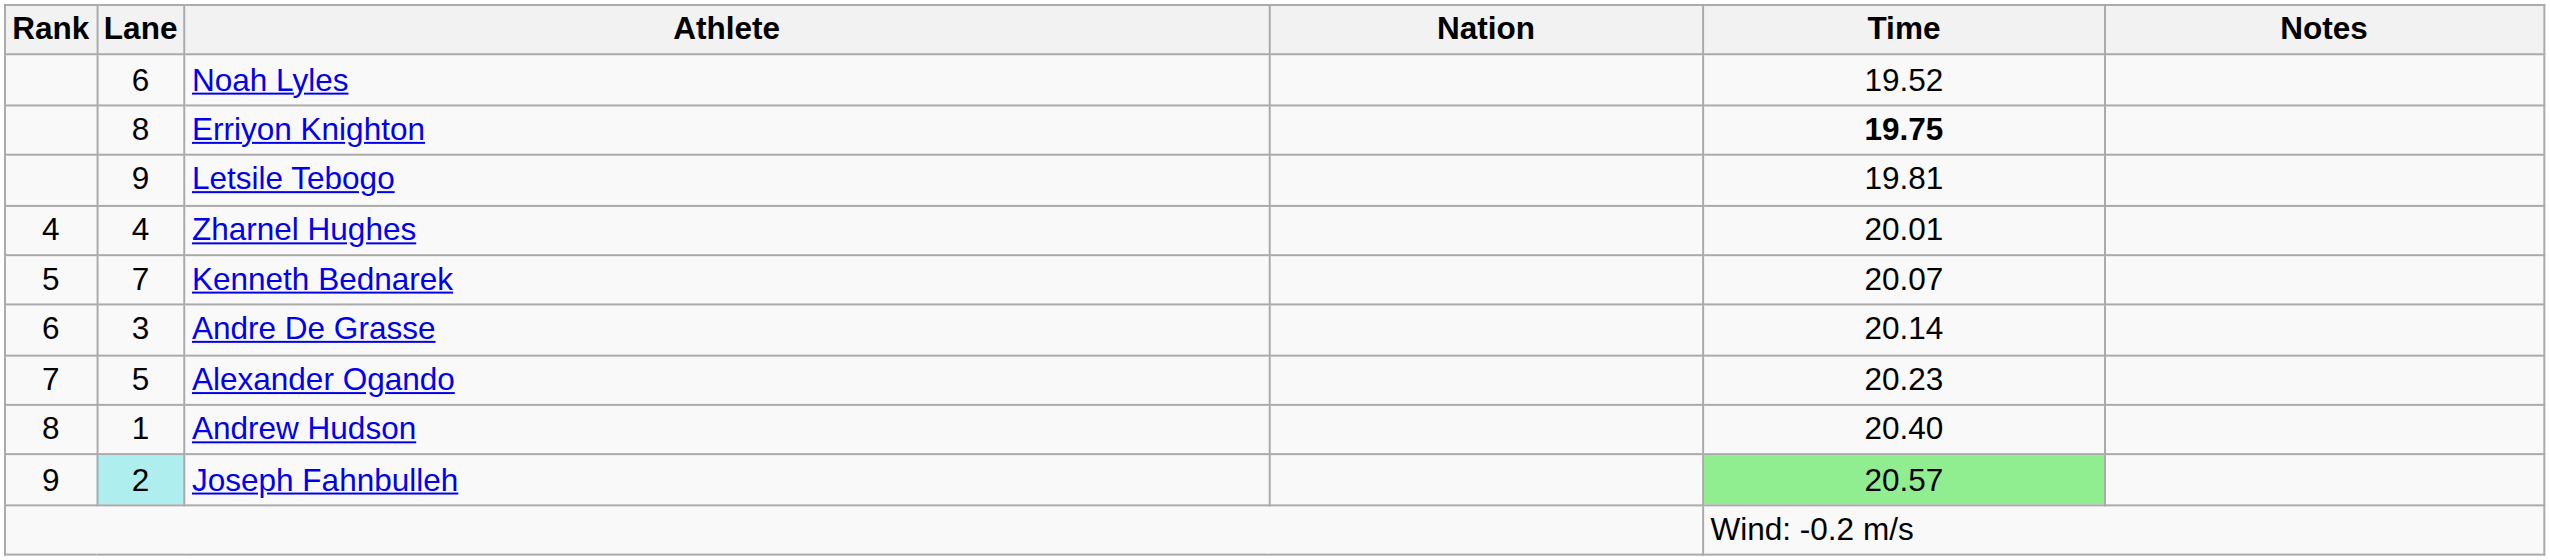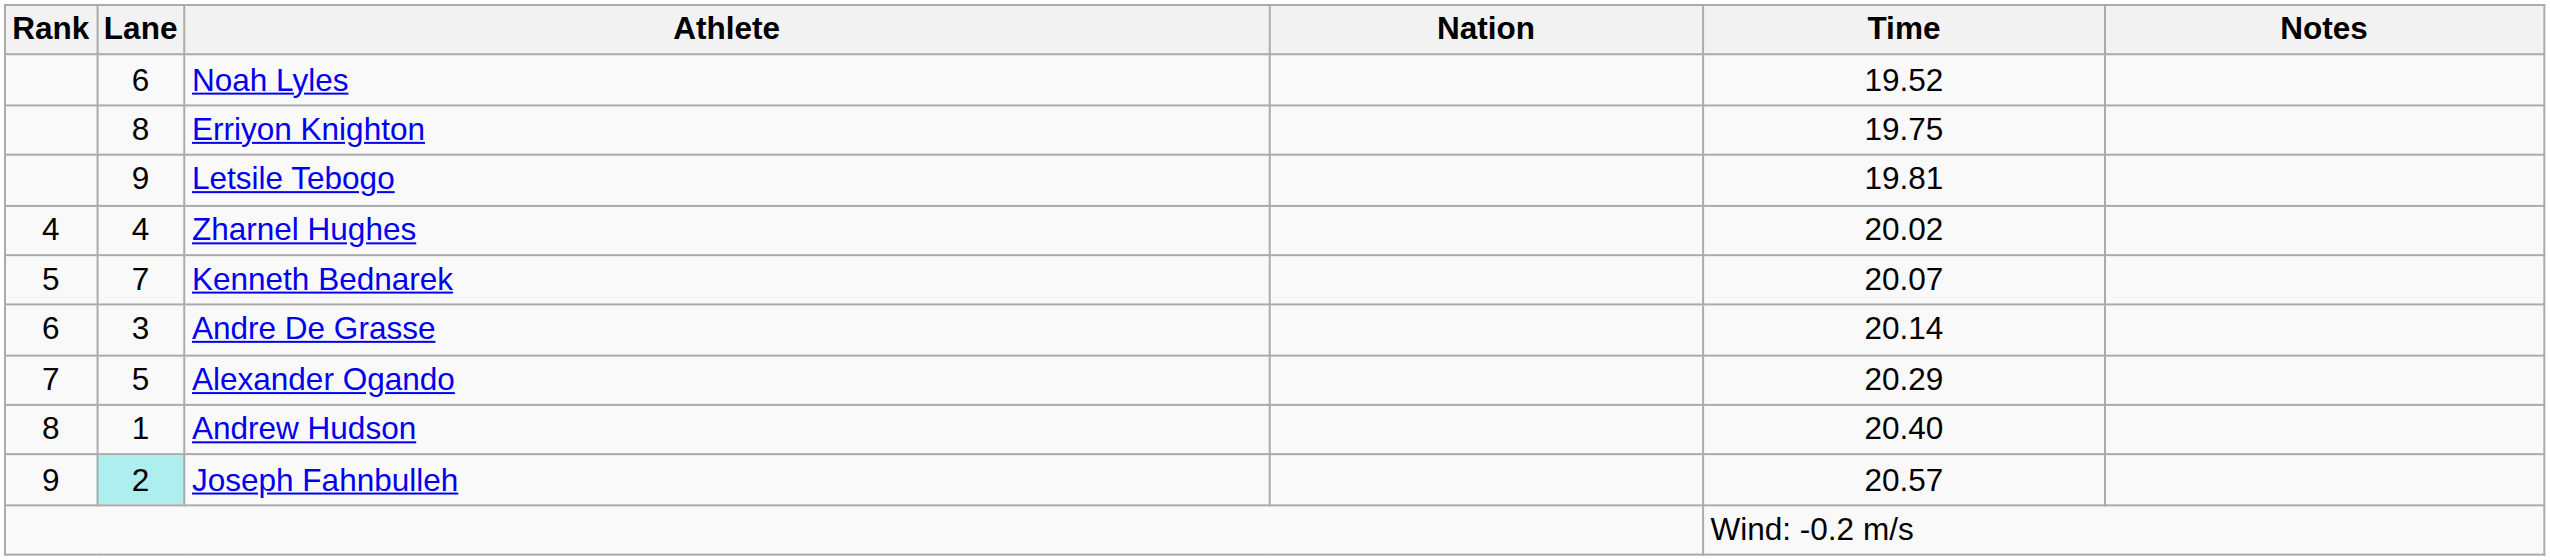Erriyon Knighton | Time: bold -> normal
Zharnel Hughes | Time: 20.01 -> 20.02
Alexander Ogando | Time: 20.23 -> 20.29
Joseph Fahnbulleh | Time: lightgreen background -> no background
